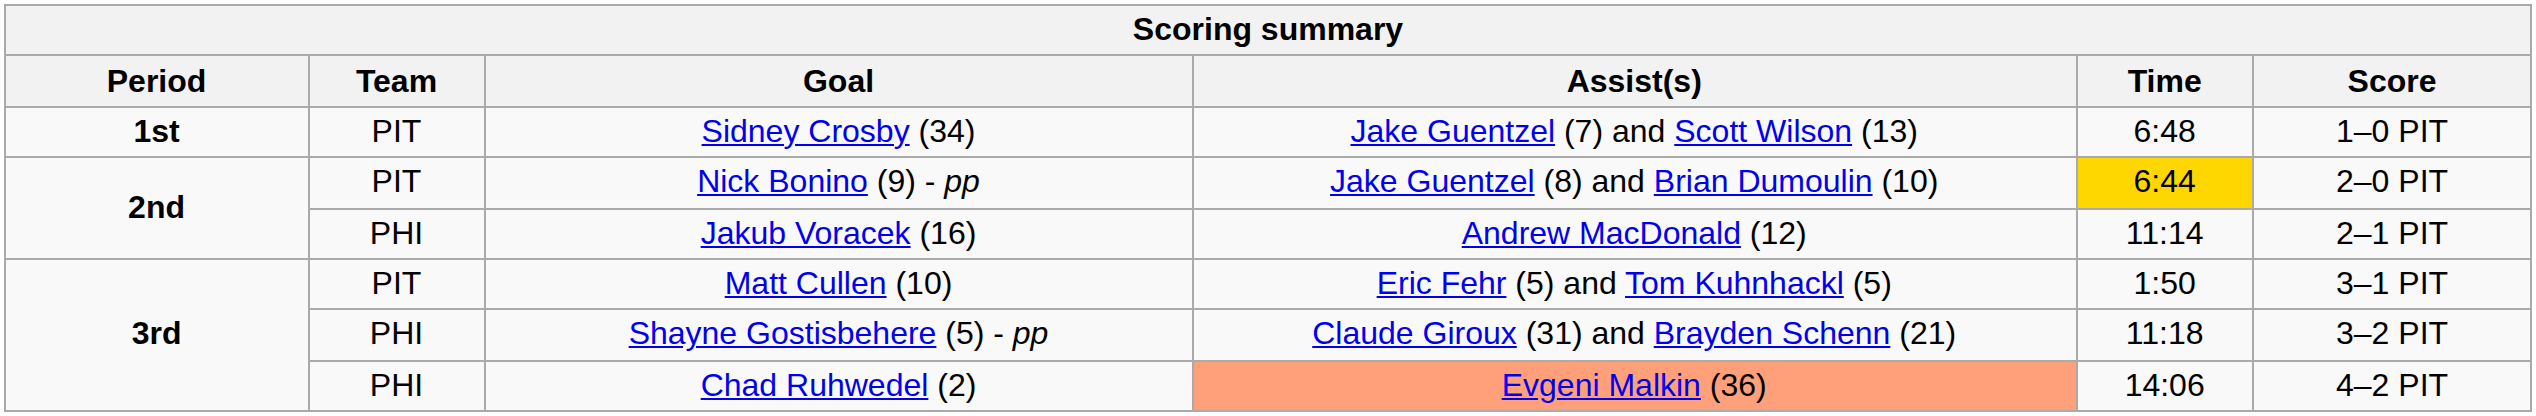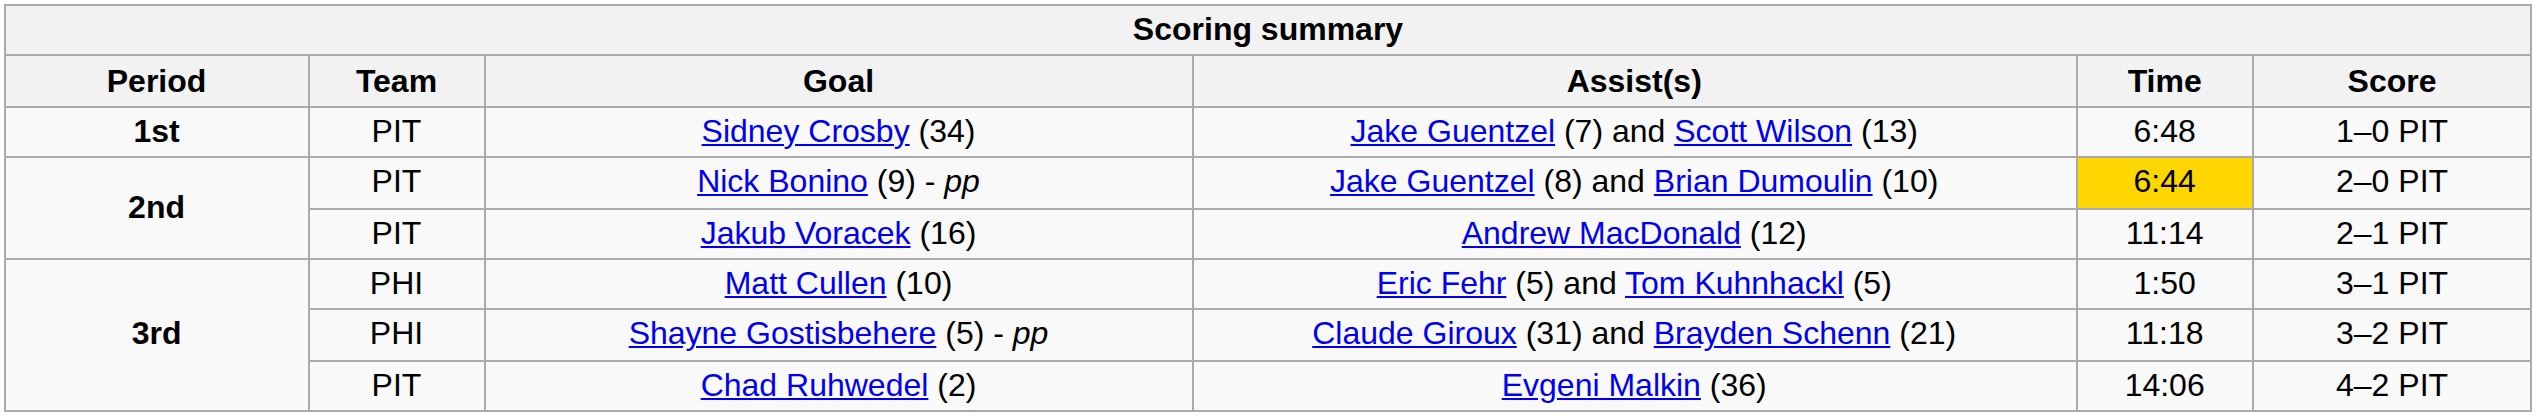Jakub Voracek (16) | Team: PHI -> PIT
Matt Cullen (10) | Team: PIT -> PHI
Chad Ruhwedel (2) | Team: PHI -> PIT
Chad Ruhwedel (2) | Assist(s): lightsalmon background -> no background
